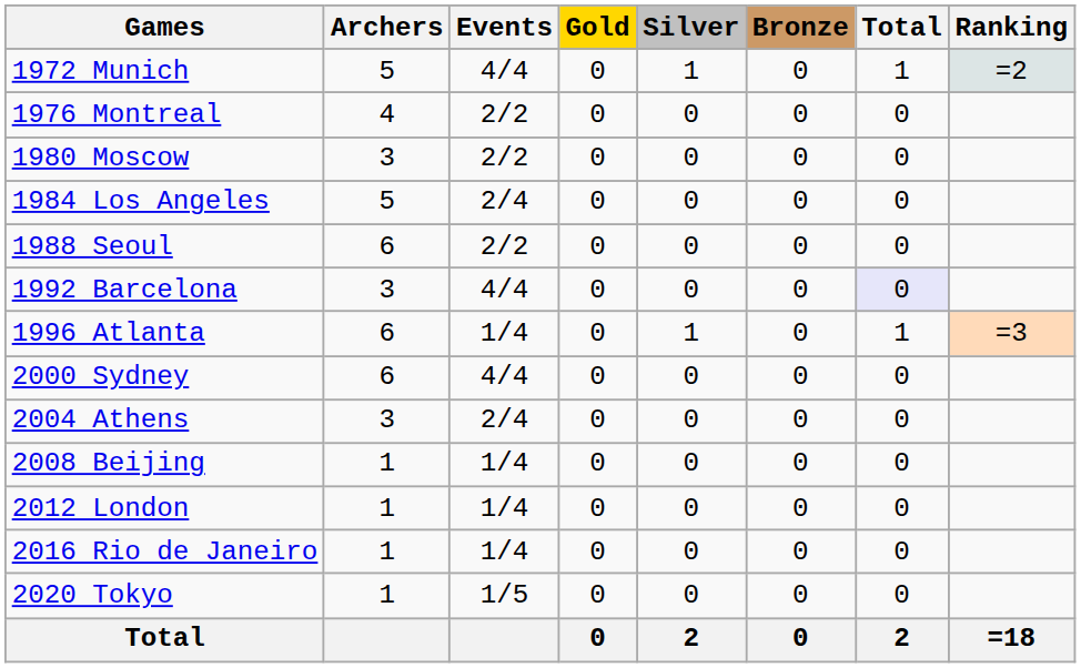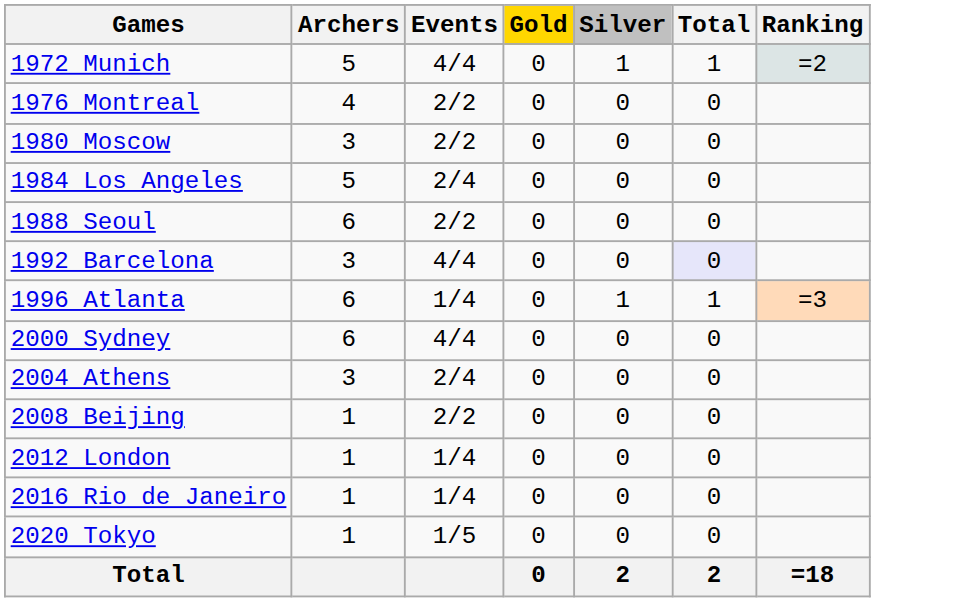- column: Bronze | 0 | 0 | 0 | 0 | 0 | 0 | 0 | 0 | 0 | 0 | 0 | 0 | 0 | 0
2008 Beijing | Events: 1/4 -> 2/2
